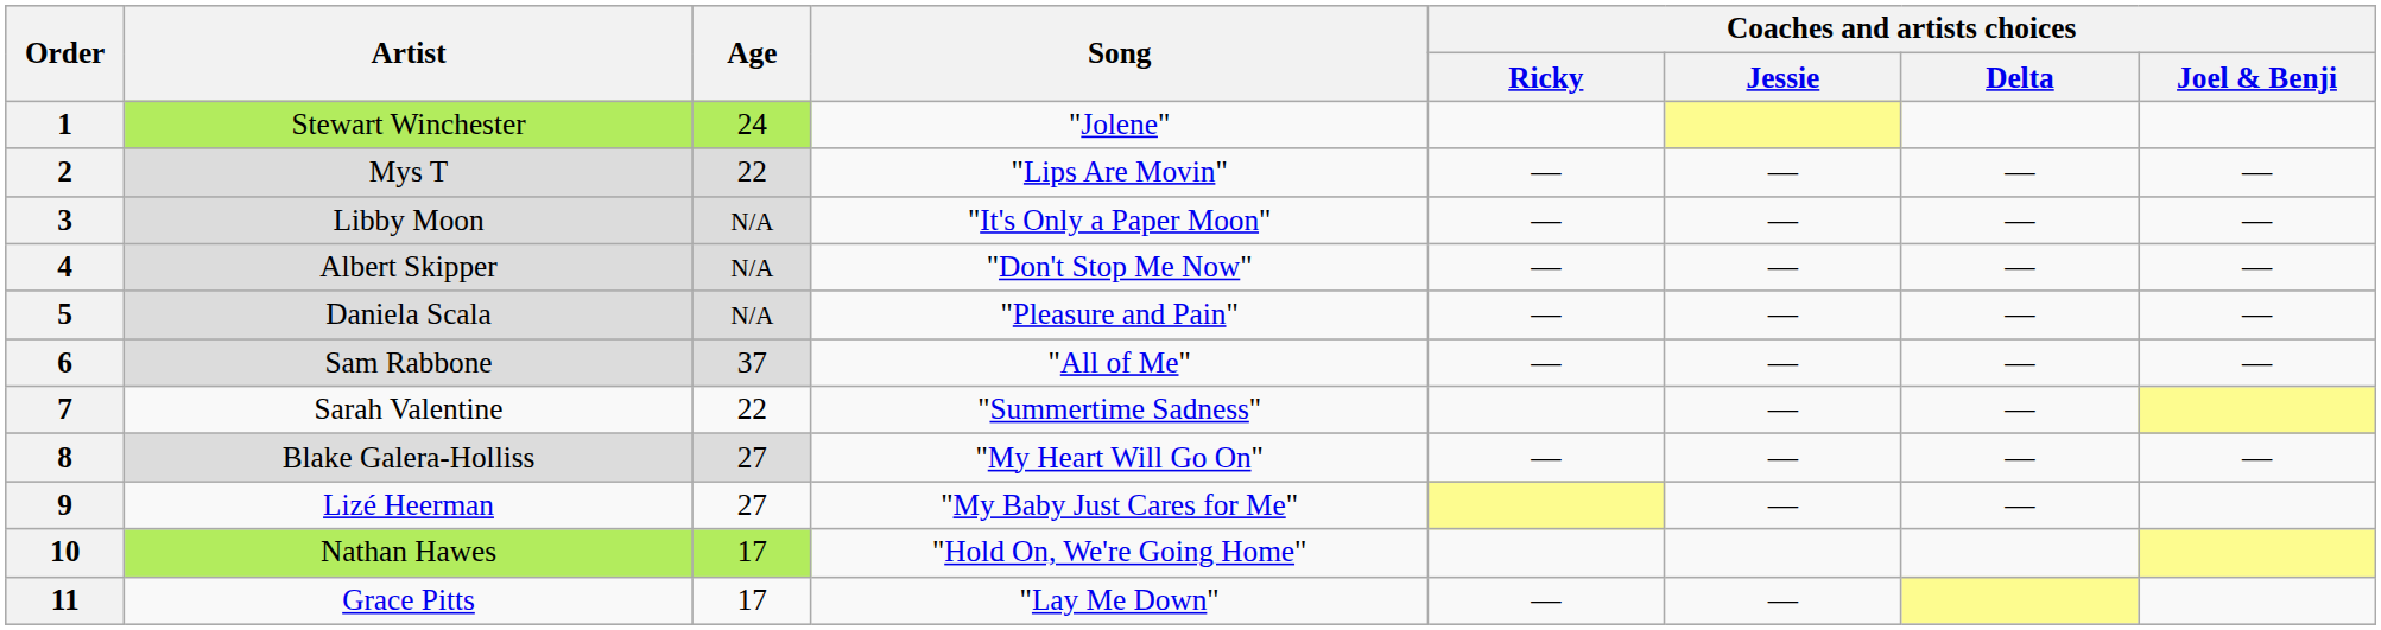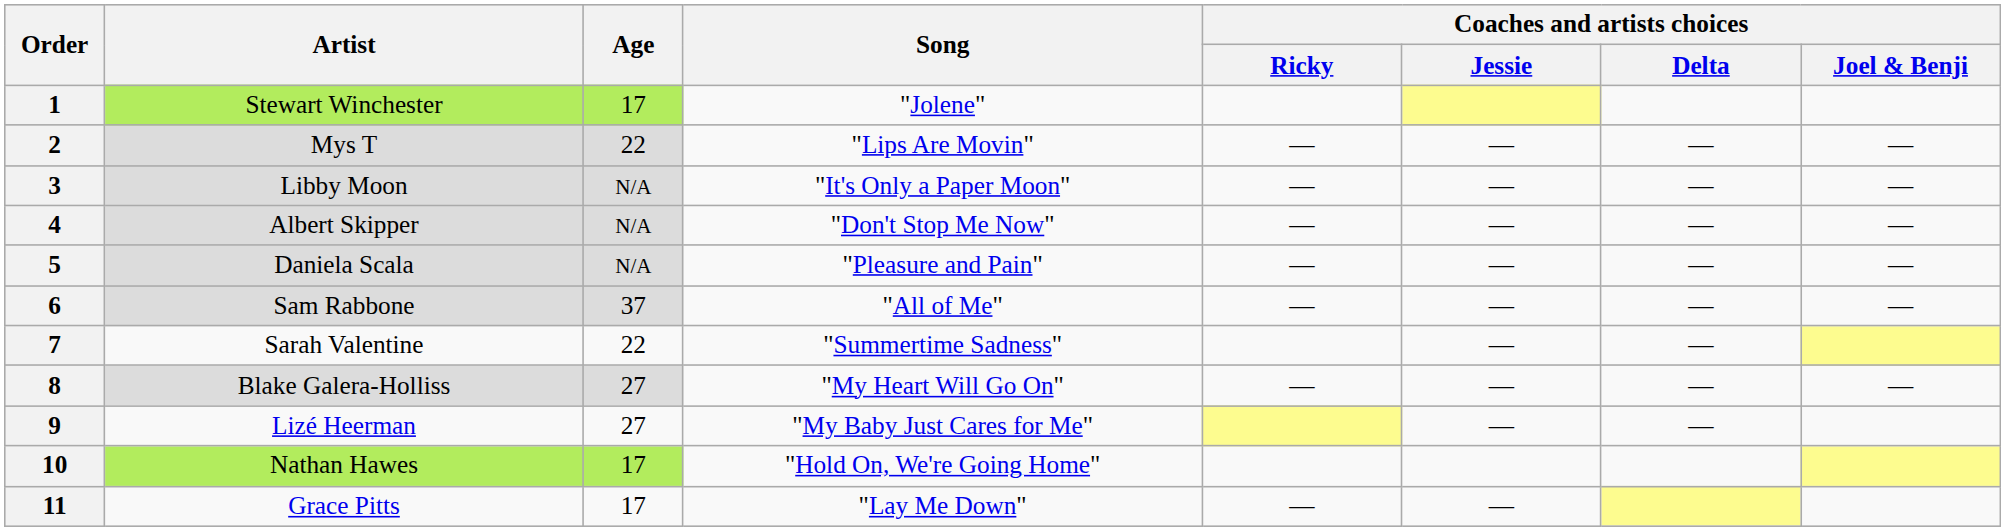1 | Age: 24 -> 17
